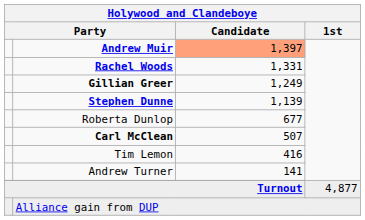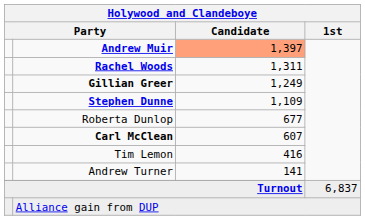Rachel Woods | Holywood and Clandeboye / Candidate: 1,331 -> 1,311
Stephen Dunne | Holywood and Clandeboye / Candidate: 1,139 -> 1,109
Carl McClean | Holywood and Clandeboye / Candidate: 507 -> 607
Turnout | Holywood and Clandeboye / 1st: 4,877 -> 6,837
